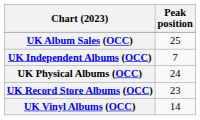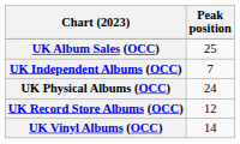UK Record Store Albums (OCC) | Peak position: 23 -> 12
